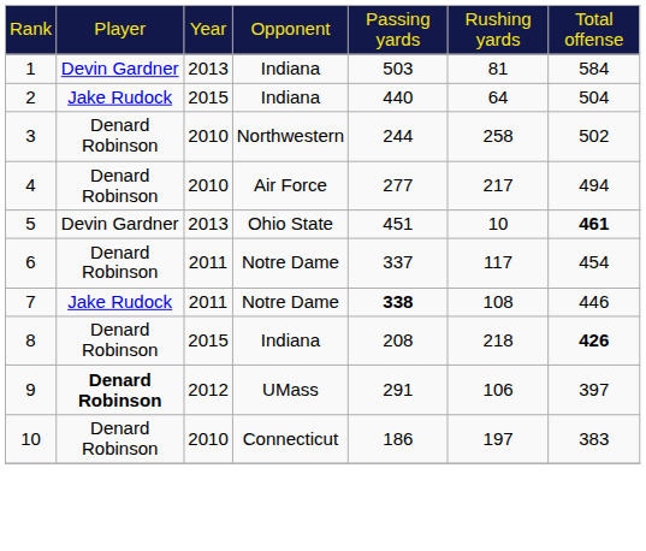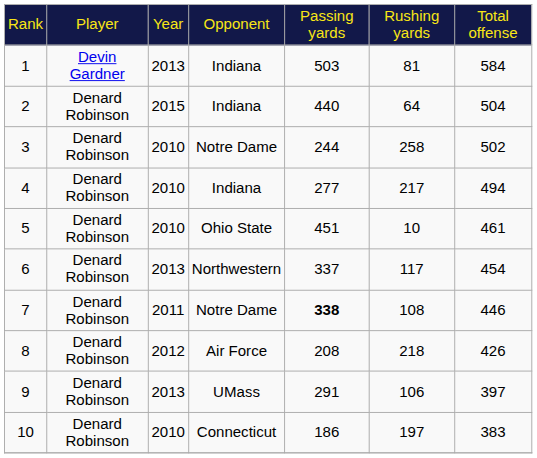2 | column 2: Jake Rudock -> Denard Robinson
3 | column 4: Northwestern -> Notre Dame
4 | column 4: Air Force -> Indiana
5 | column 2: Devin Gardner -> Denard Robinson
5 | column 3: 2013 -> 2010
5 | column 7: bold -> normal
6 | column 3: 2011 -> 2013
6 | column 4: Notre Dame -> Northwestern
7 | column 2: Jake Rudock -> Denard Robinson
8 | column 3: 2015 -> 2012
8 | column 4: Indiana -> Air Force
8 | column 7: bold -> normal
9 | column 2: bold -> normal
9 | column 3: 2012 -> 2013
